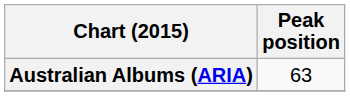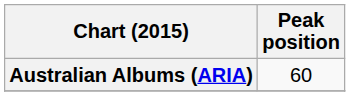Australian Albums (ARIA) | Peak position: 63 -> 60
